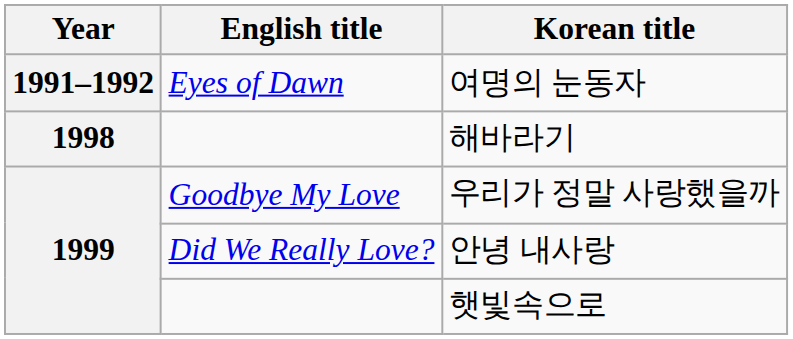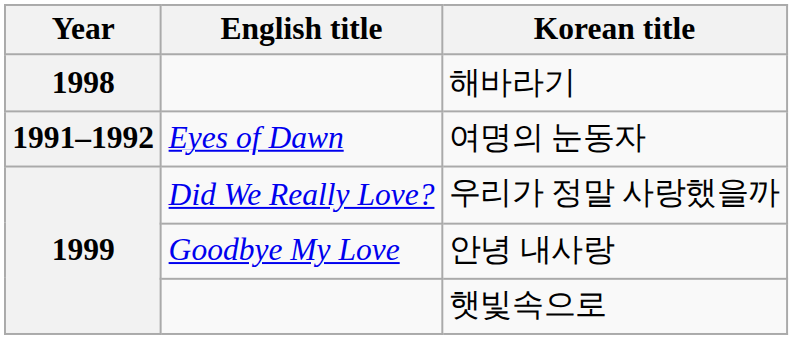rows swapped: 여명의 눈동자 <-> 해바라기
우리가 정말 사랑했을까 | English title: Goodbye My Love -> Did We Really Love?
안녕 내사랑 | English title: Did We Really Love? -> Goodbye My Love
